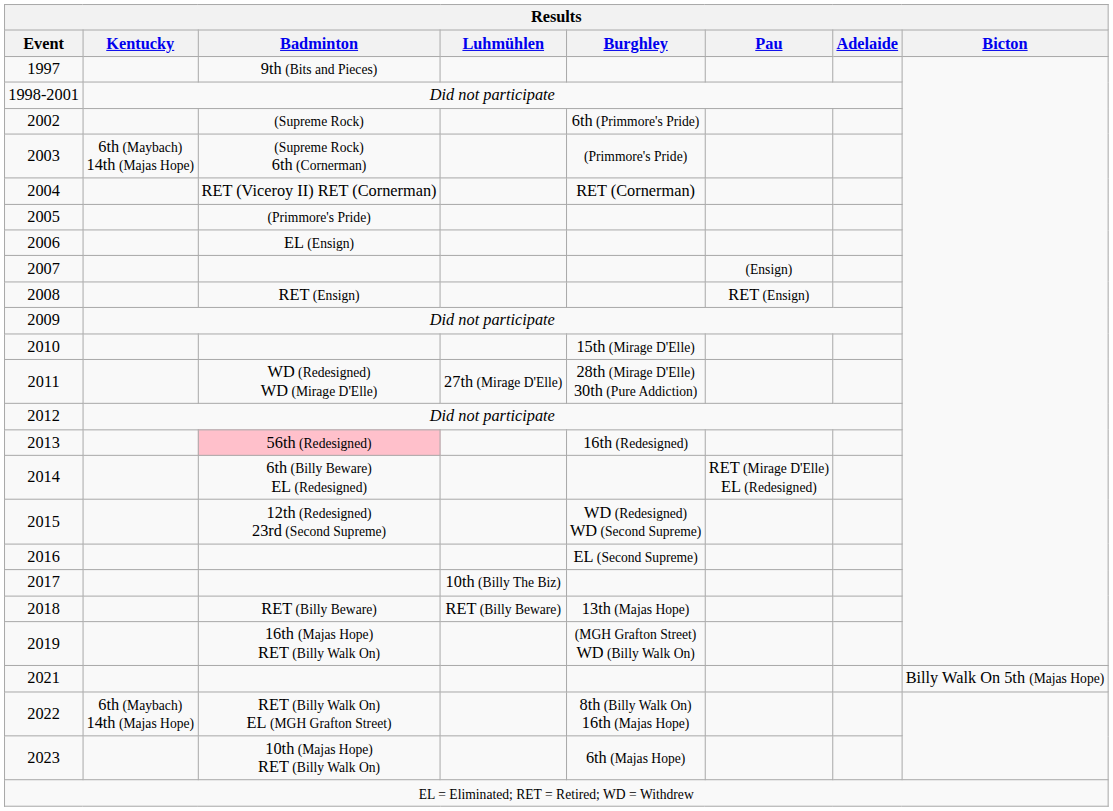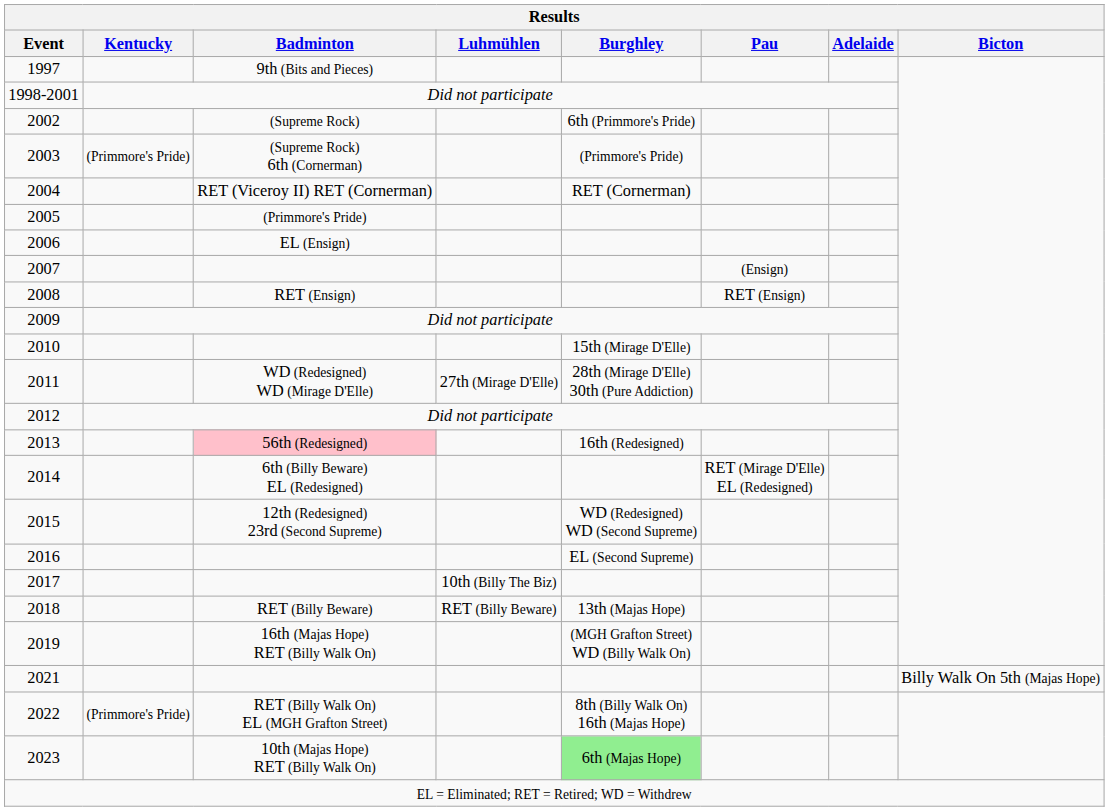2003 | Kentucky: 6th (Maybach) 14th (Majas Hope) -> (Primmore's Pride)
2022 | Kentucky: 6th (Maybach) 14th (Majas Hope) -> (Primmore's Pride)
2023 | Burghley: no background -> lightgreen background
